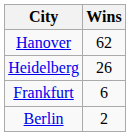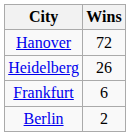Hanover | Wins: 62 -> 72
